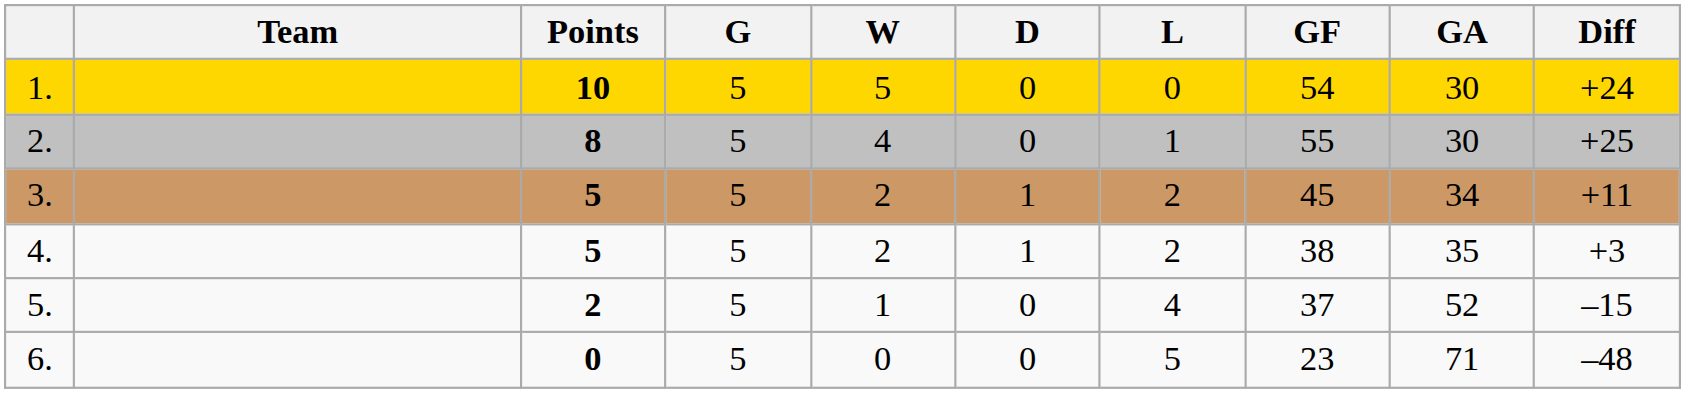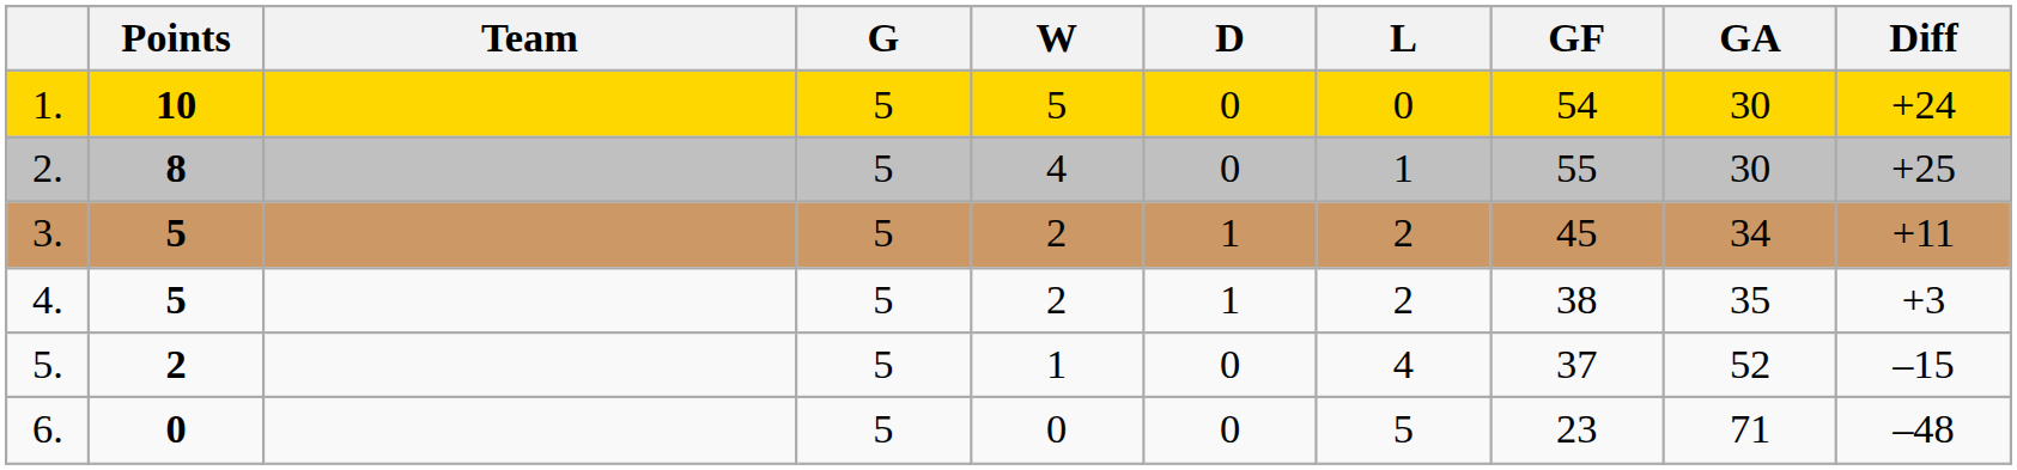columns swapped: Team <-> Points
